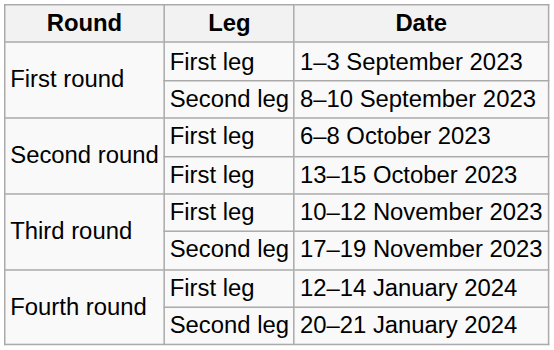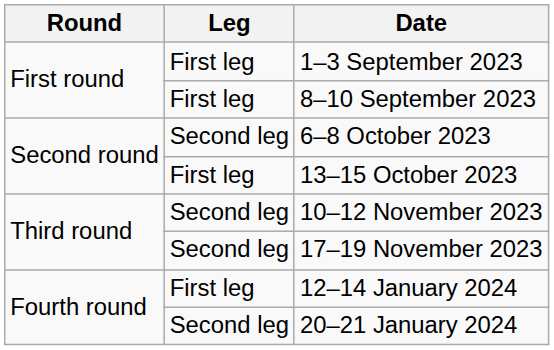8–10 September 2023 | Leg: Second leg -> First leg
6–8 October 2023 | Leg: First leg -> Second leg
10–12 November 2023 | Leg: First leg -> Second leg
